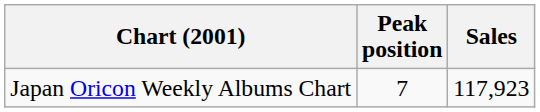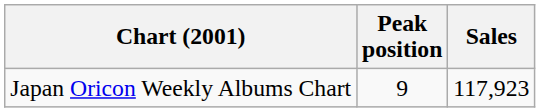Japan Oricon Weekly Albums Chart | Peak position: 7 -> 9
